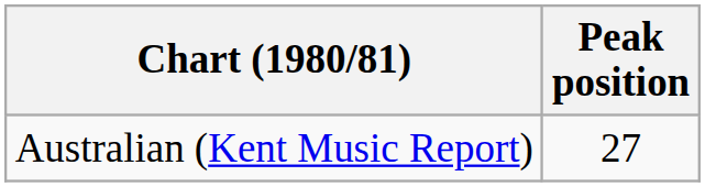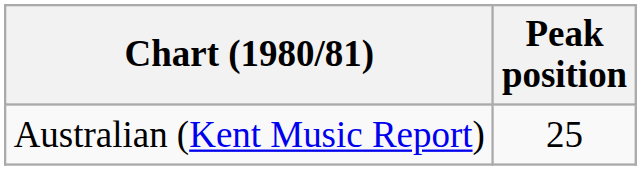Australian (Kent Music Report) | Peak position: 27 -> 25
